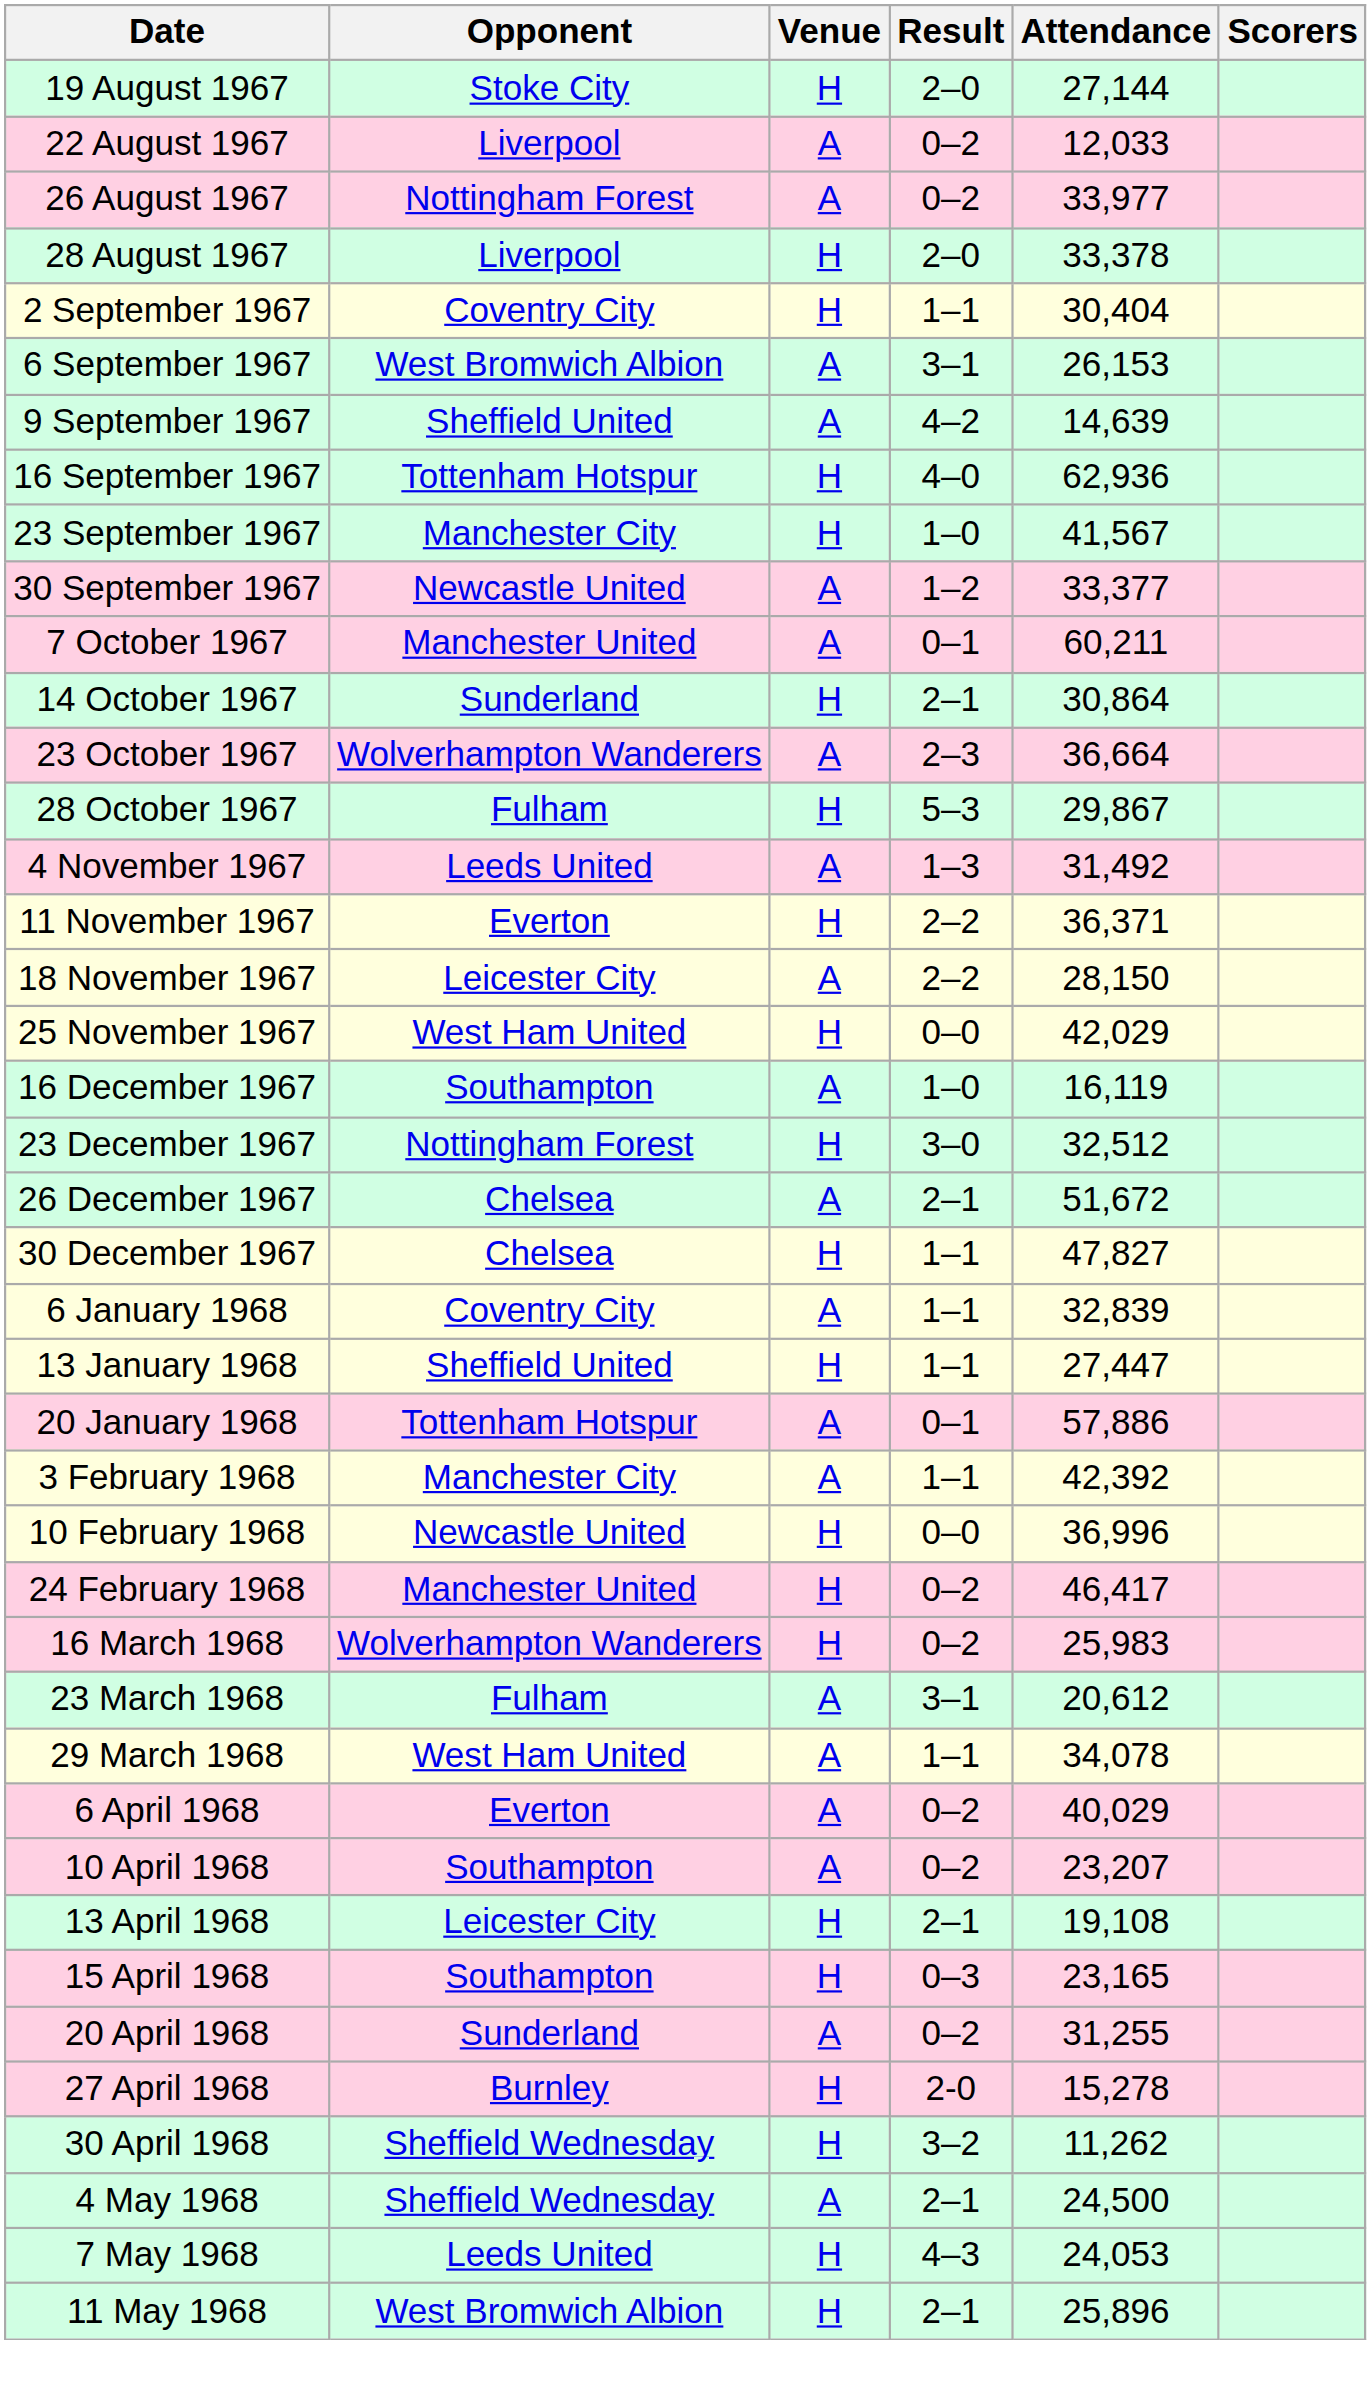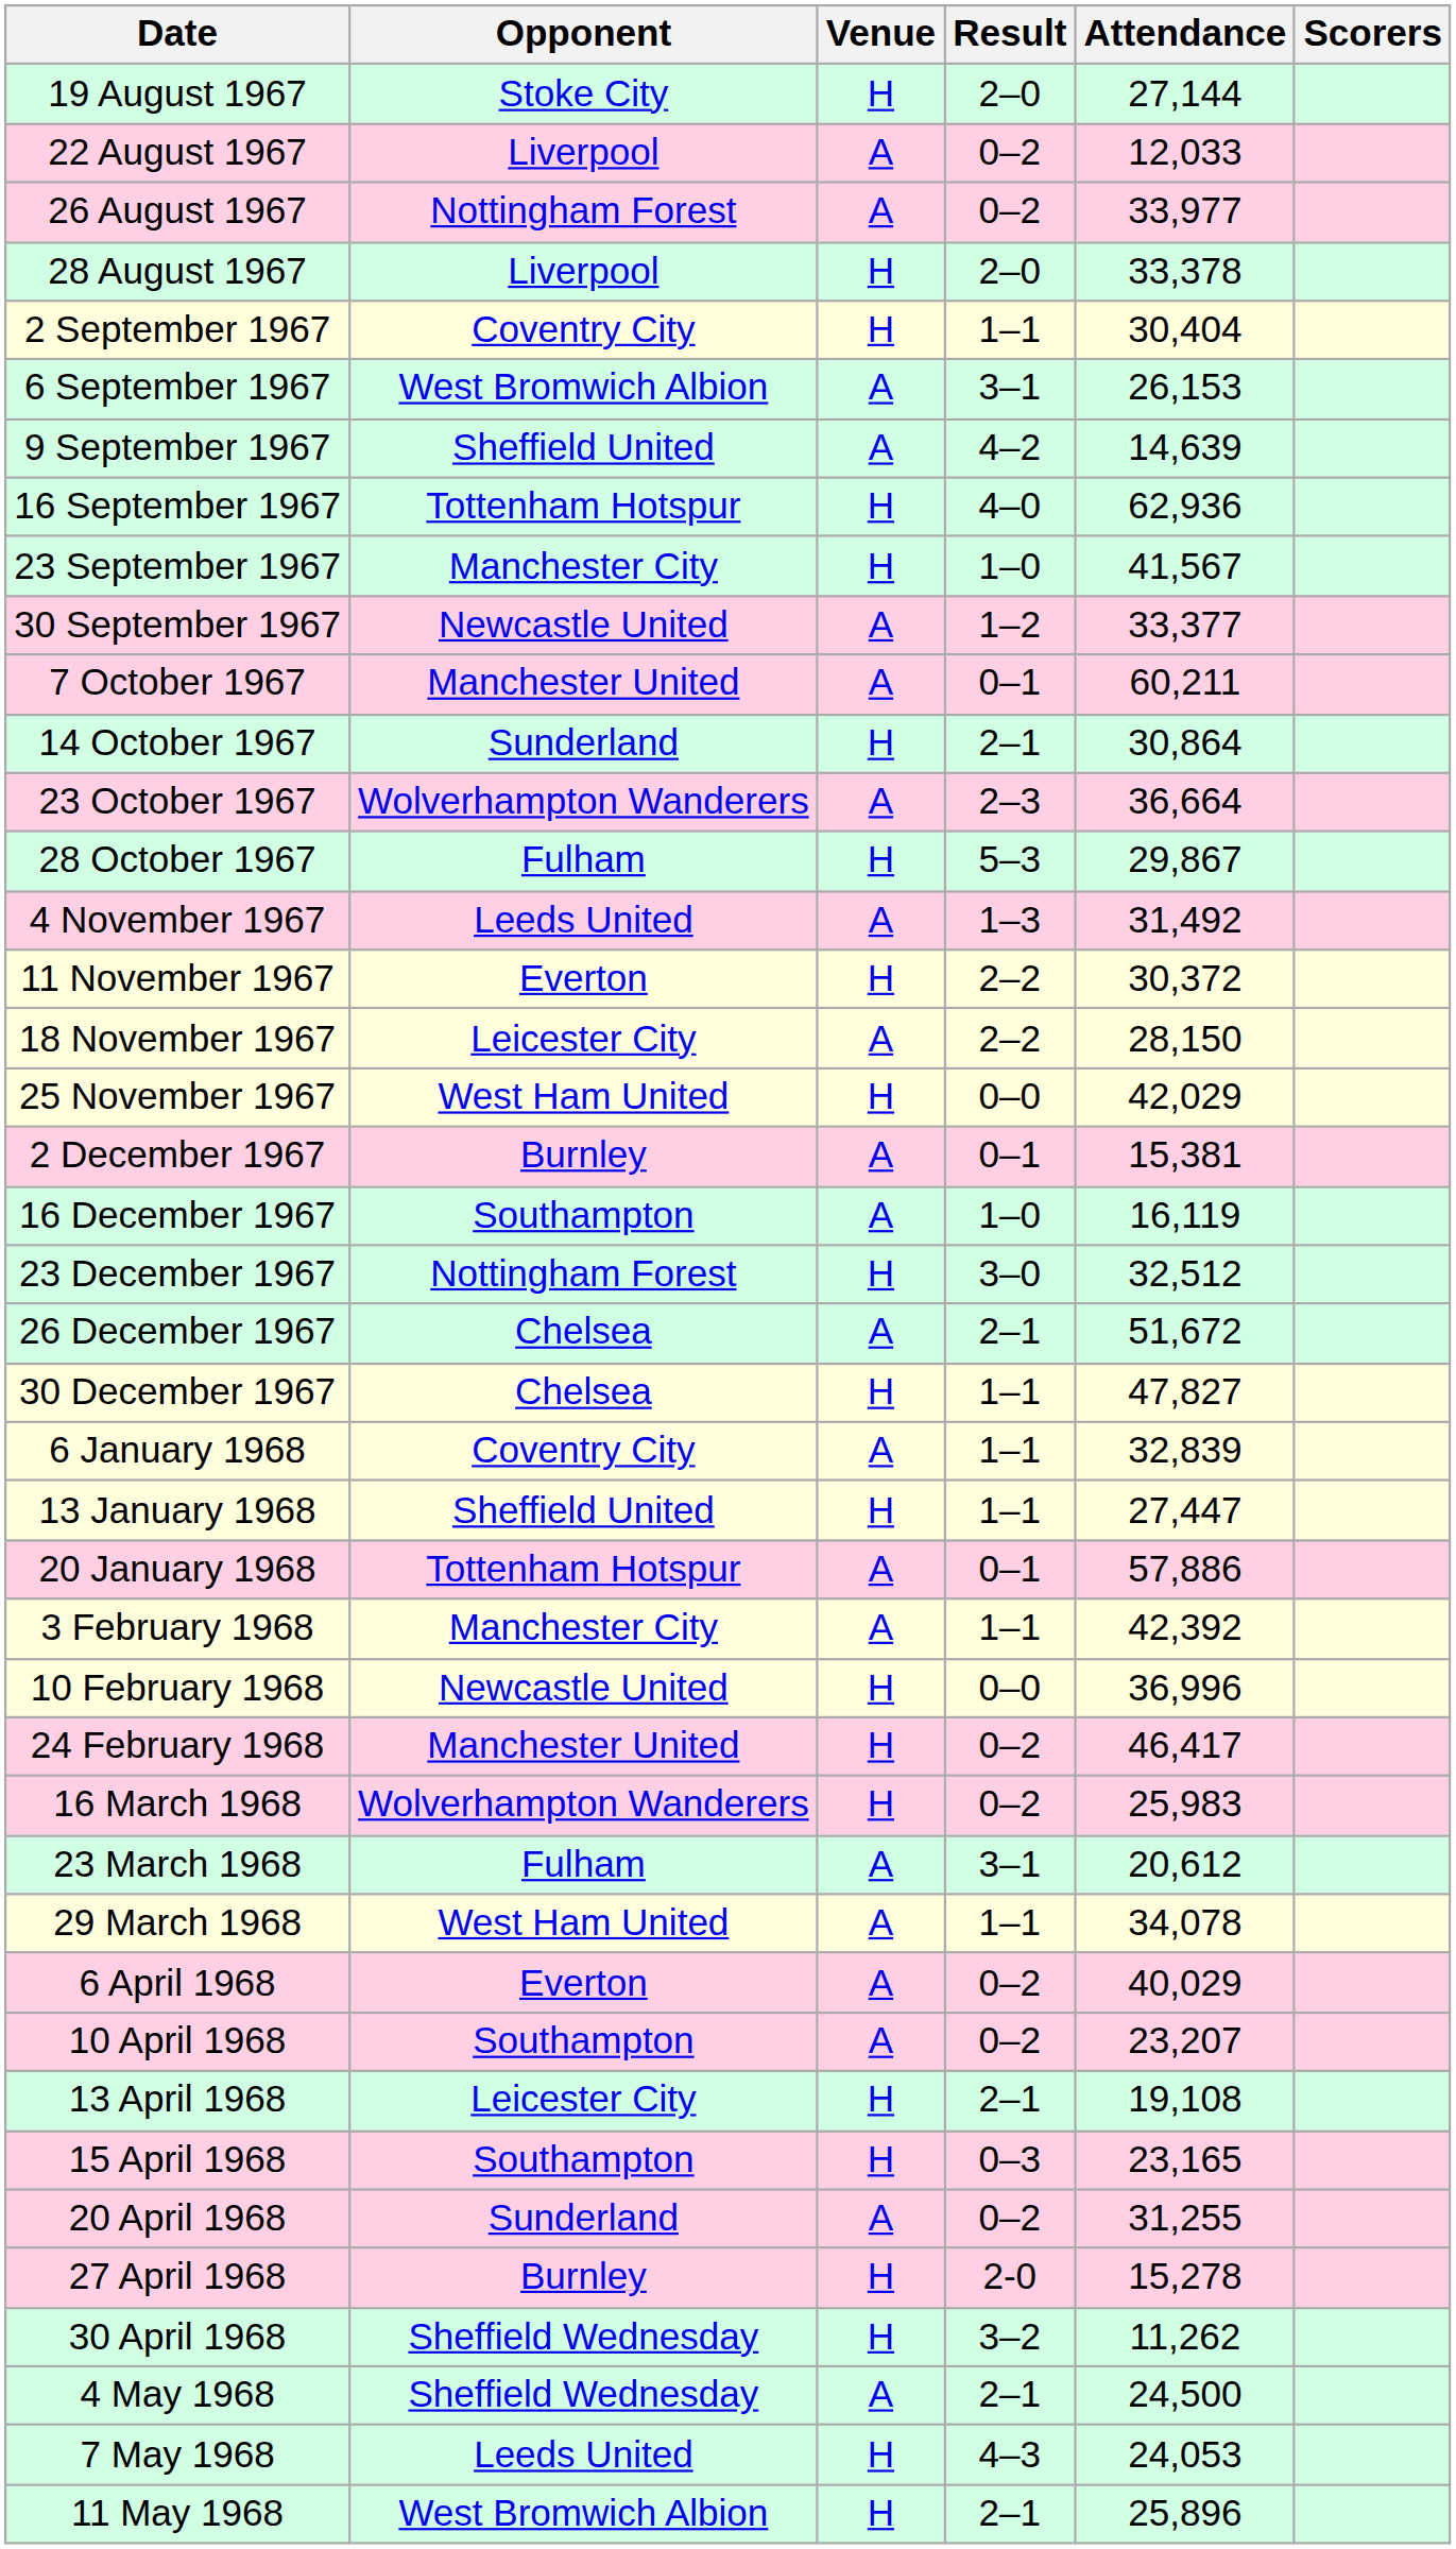11 November 1967 | Attendance: 36,371 -> 30,372
+ row: 2 December 1967 | Burnley | A | 0–1 | 15,381
